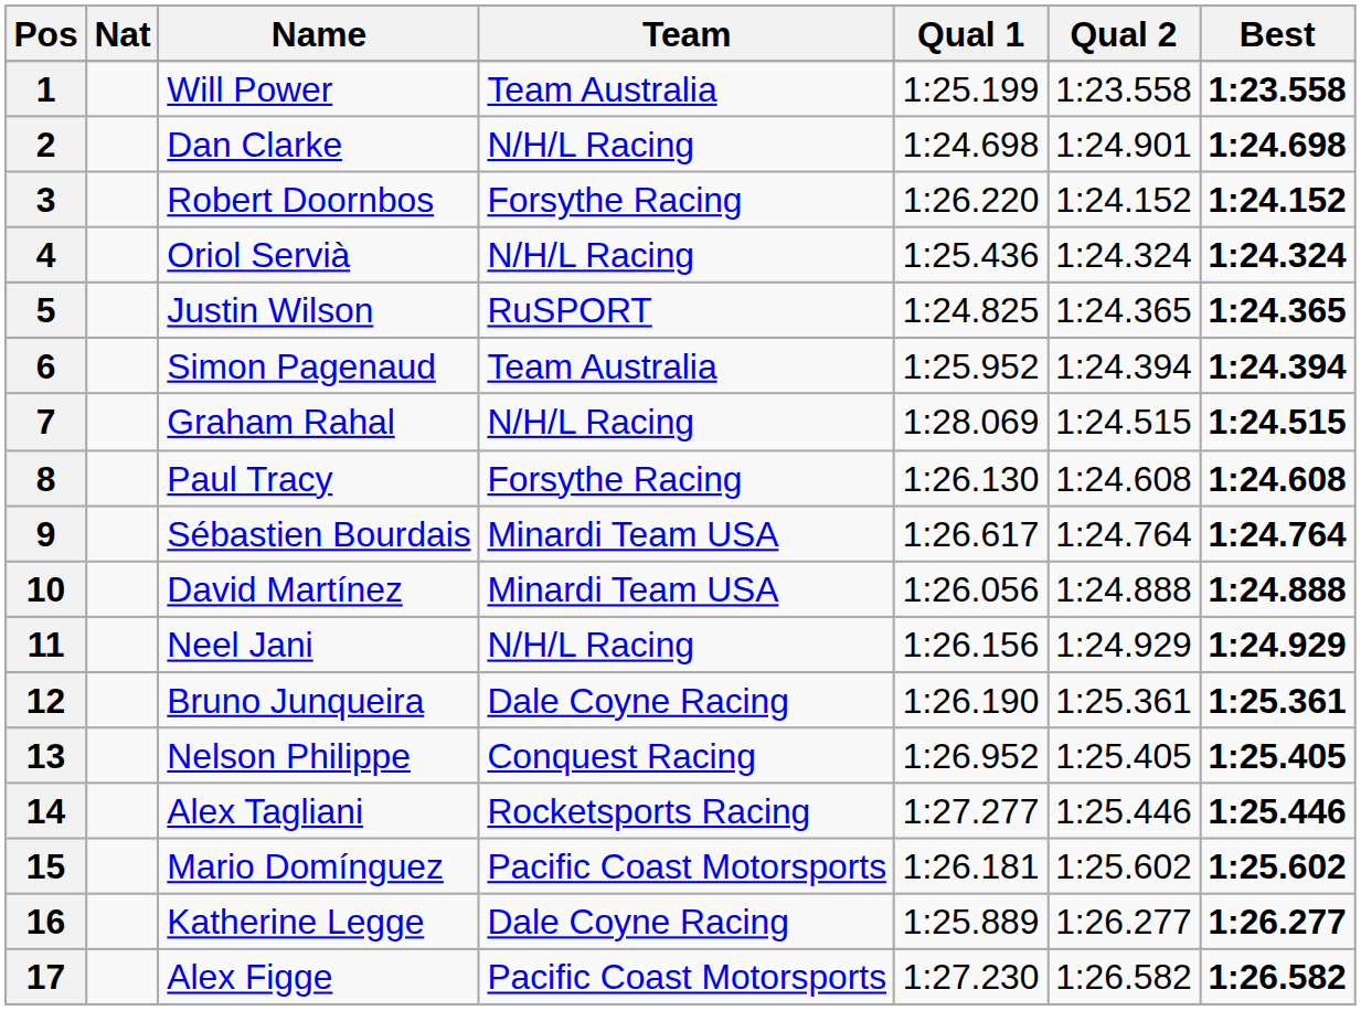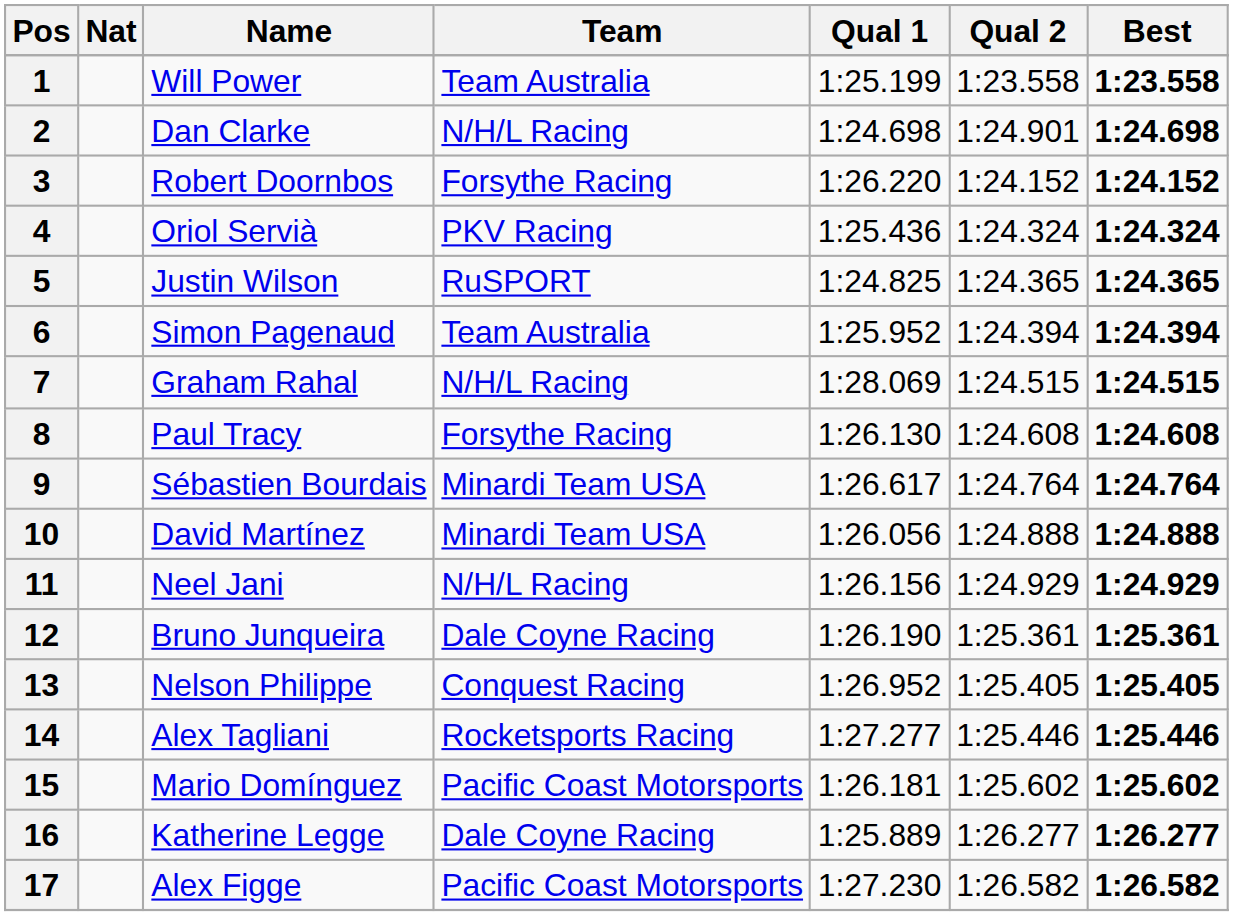4 | Team: N/H/L Racing -> PKV Racing
